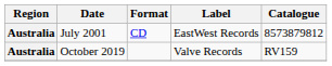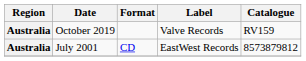rows swapped: July 2001 <-> October 2019
